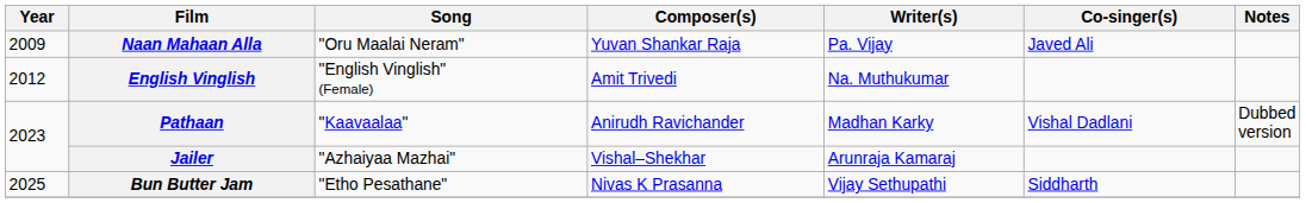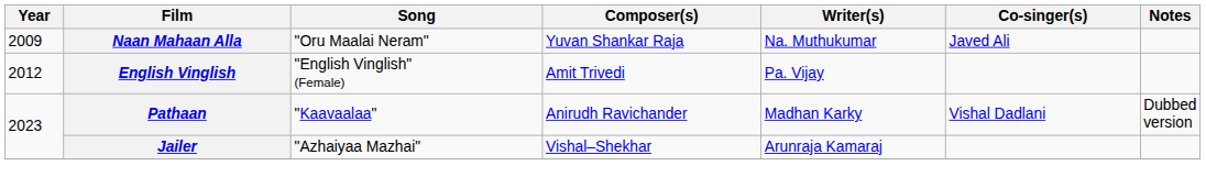Naan Mahaan Alla | Writer(s): Pa. Vijay -> Na. Muthukumar
English Vinglish | Writer(s): Na. Muthukumar -> Pa. Vijay
- row: 2025 | Bun Butter Jam | "Etho Pesathane" | Nivas K Prasanna | Vijay Sethupathi | Siddharth
